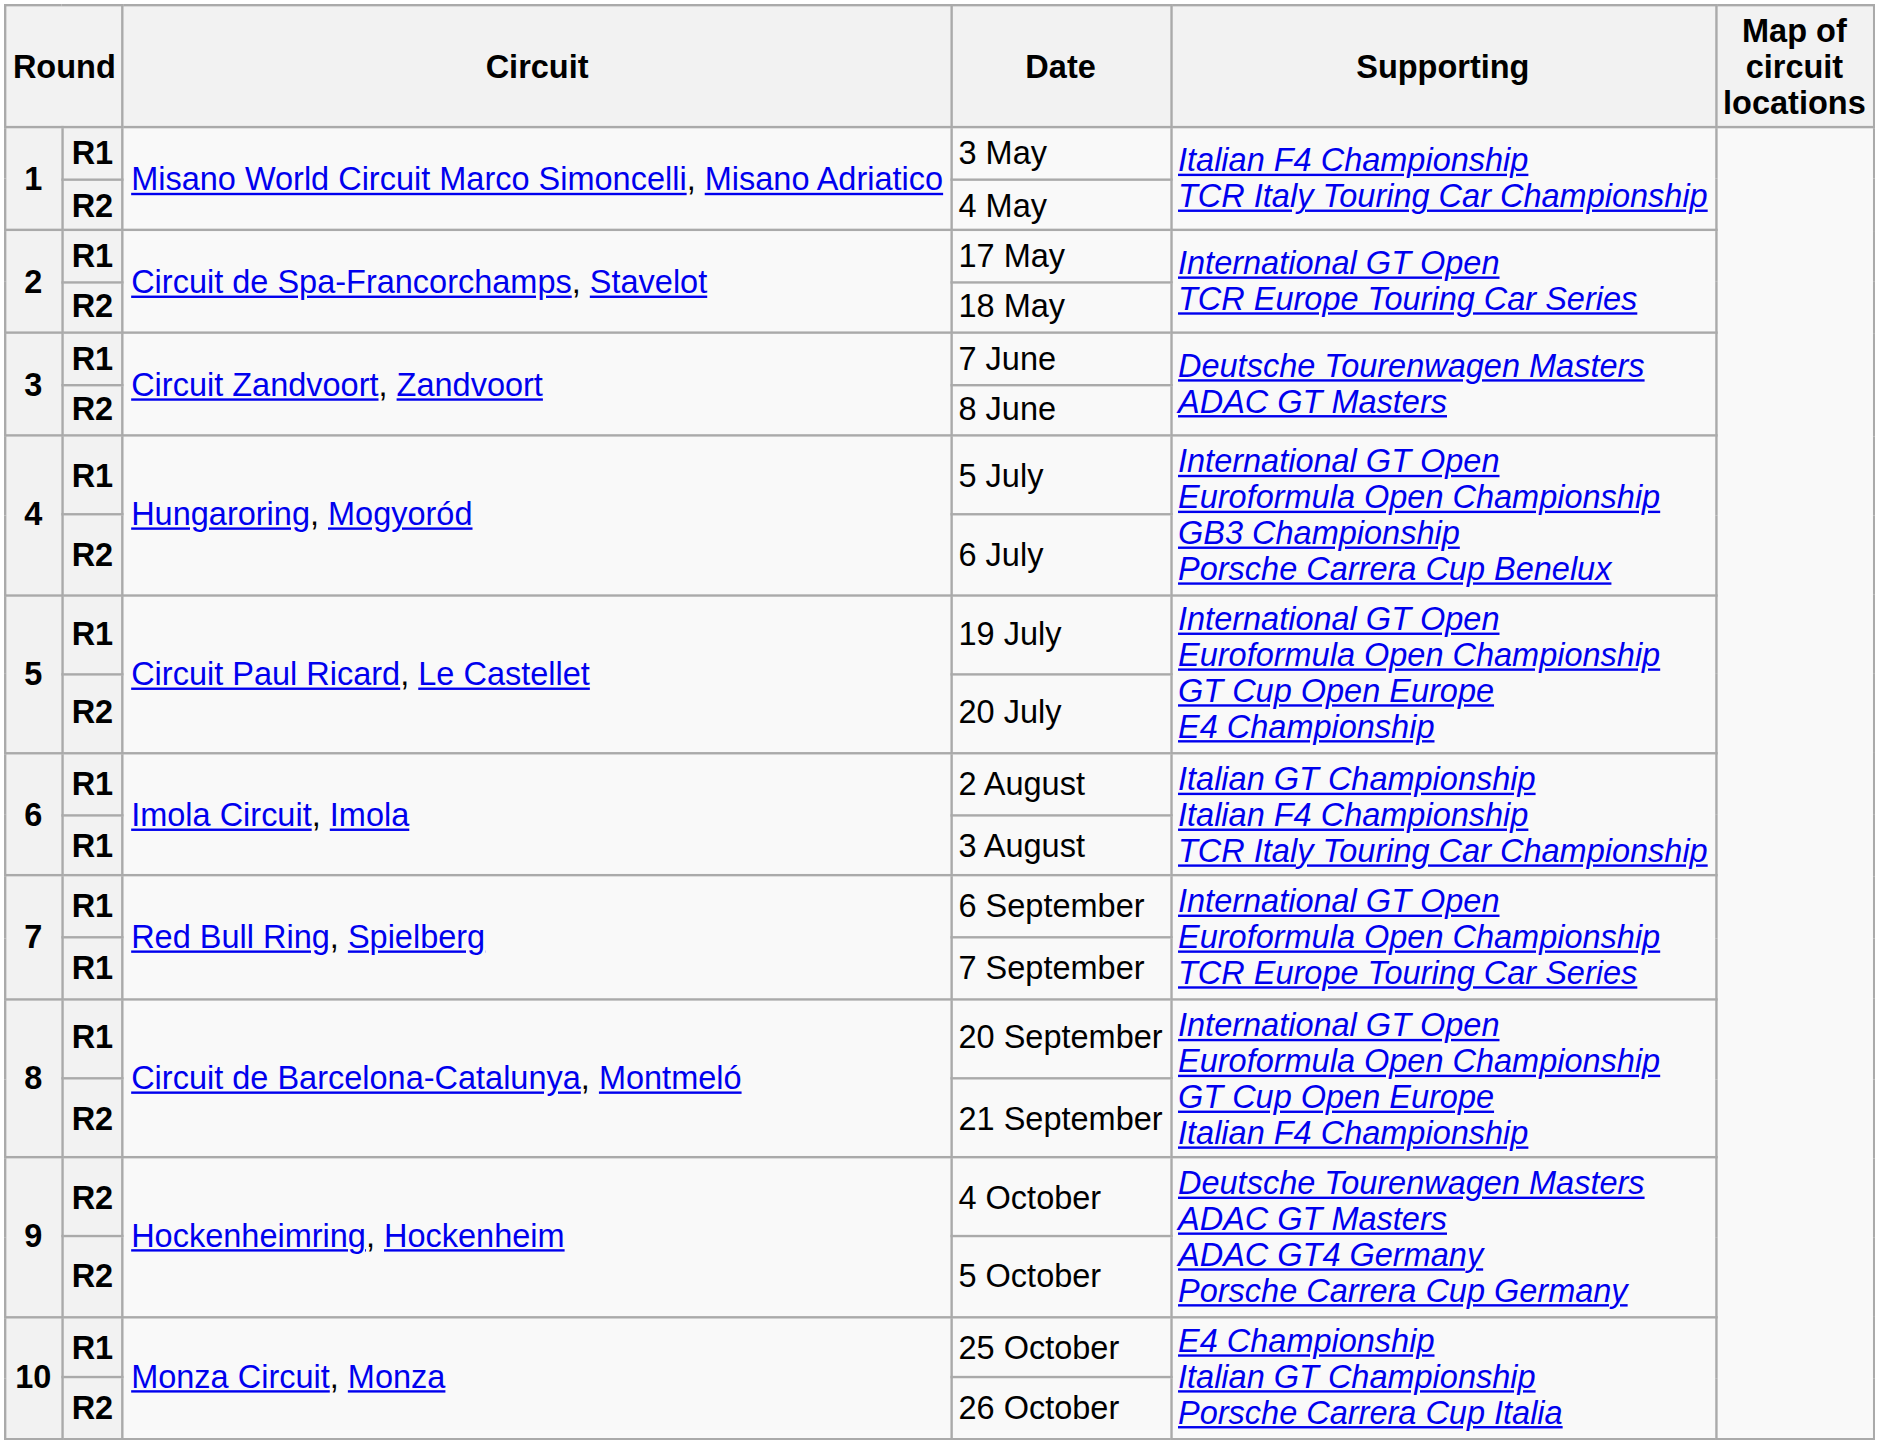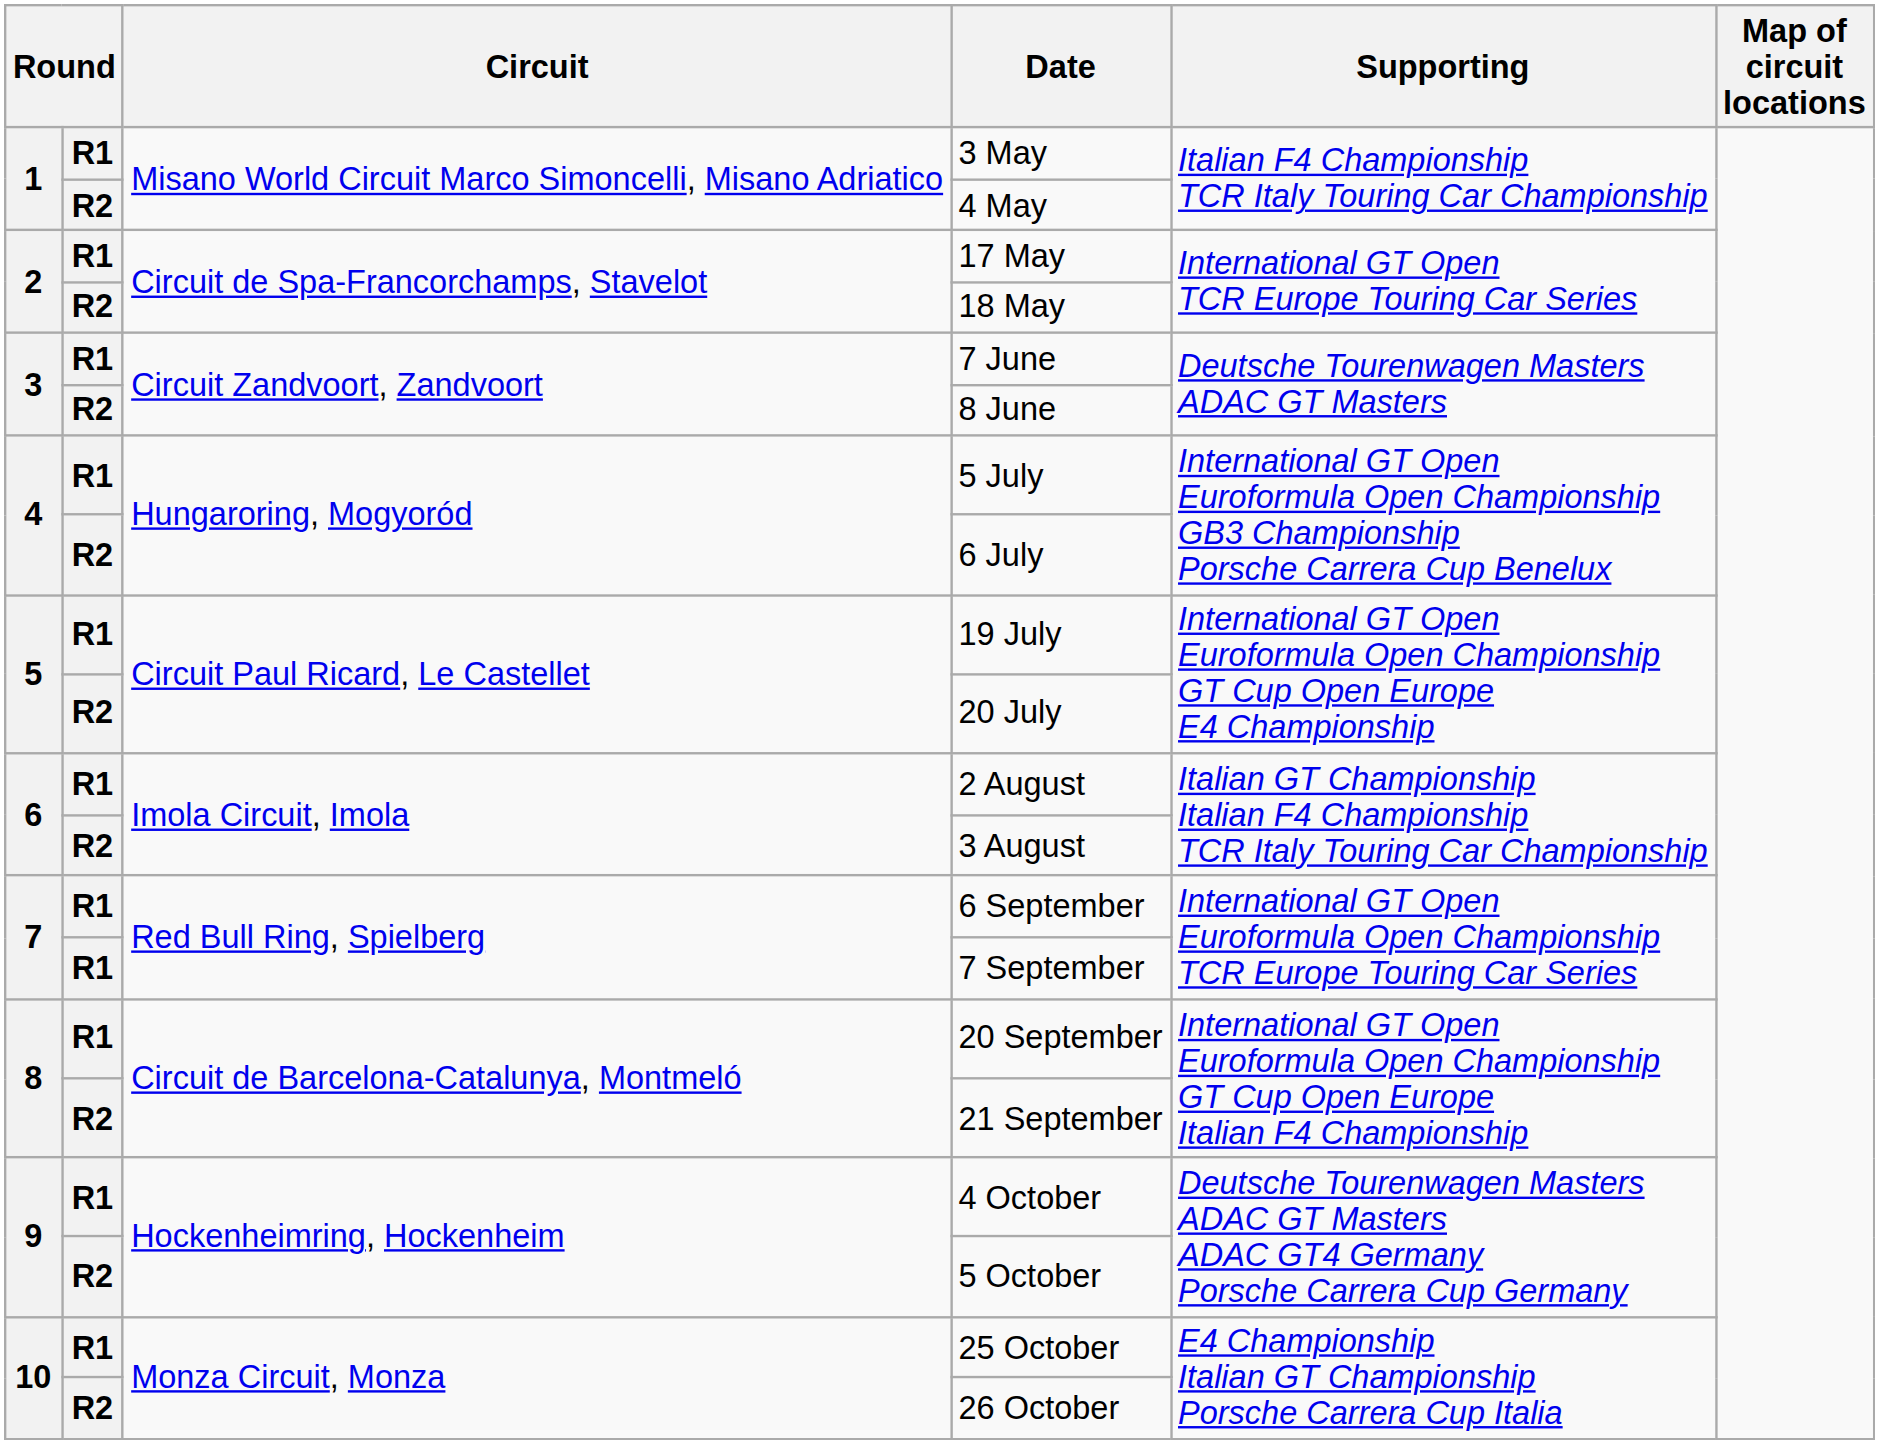3 August | column 2: R1 -> R2
4 October | column 2: R2 -> R1
